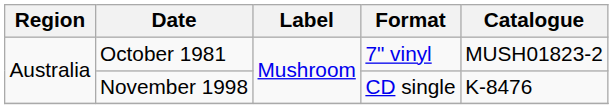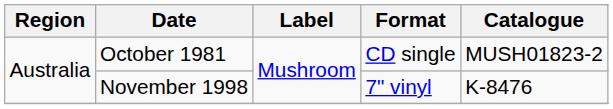October 1981 | Format: 7" vinyl -> CD single
November 1998 | Format: CD single -> 7" vinyl
